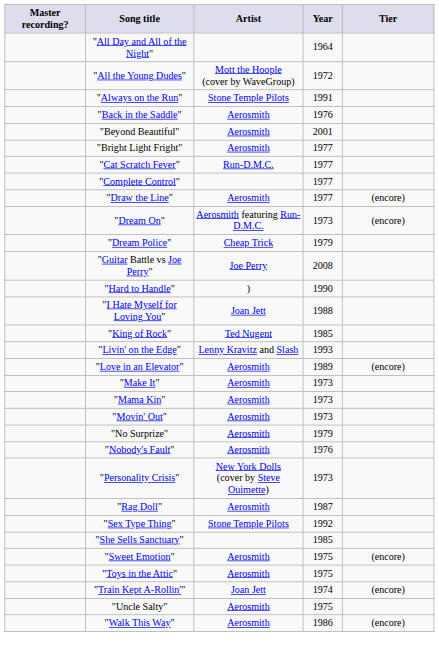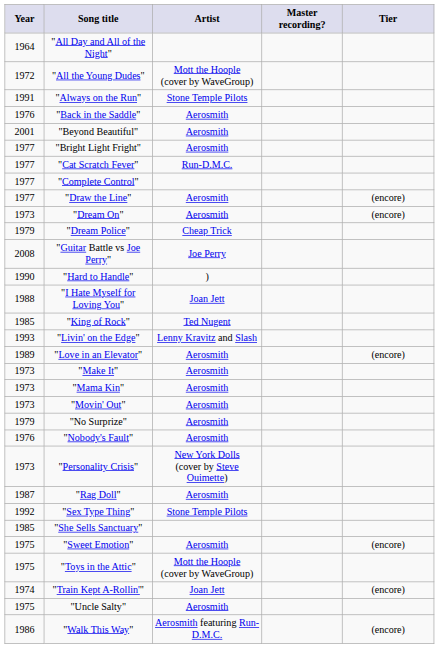columns swapped: Year <-> Master recording?
"Dream On" | Artist: Aerosmith featuring Run-D.M.C. -> Aerosmith
"Toys in the Attic" | Artist: Aerosmith -> Mott the Hoople (cover by WaveGroup)
"Walk This Way" | Artist: Aerosmith -> Aerosmith featuring Run-D.M.C.
